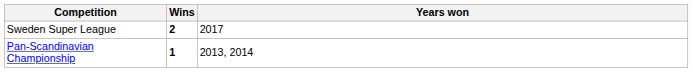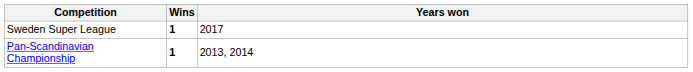Sweden Super League | Wins: 2 -> 1
